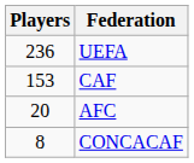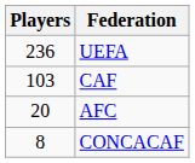CAF | Players: 153 -> 103
